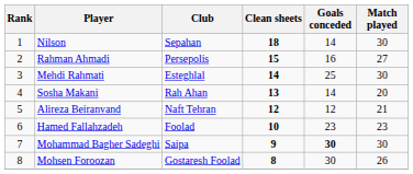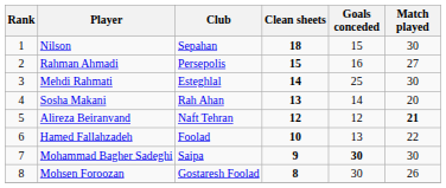Nilson | Goals conceded: 14 -> 15
Alireza Beiranvand | Match played: normal -> bold
Hamed Fallahzadeh | Goals conceded: 23 -> 13
Hamed Fallahzadeh | Match played: 23 -> 22
